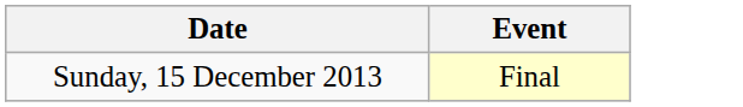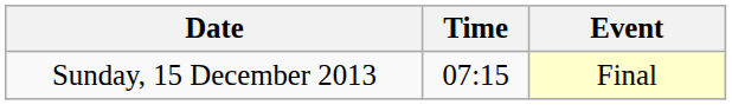+ column: Time | 07:15
